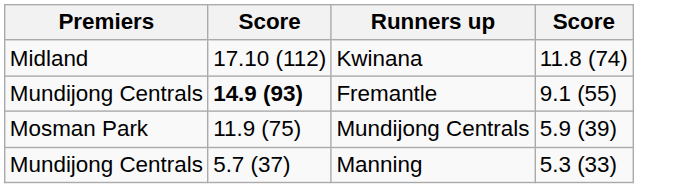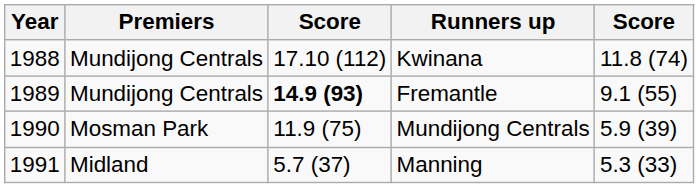+ column: Year | 1988 | 1989 | 1990 | 1991
Kwinana | Premiers: Midland -> Mundijong Centrals
Manning | Premiers: Mundijong Centrals -> Midland
